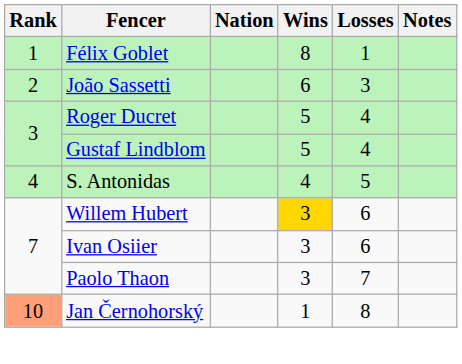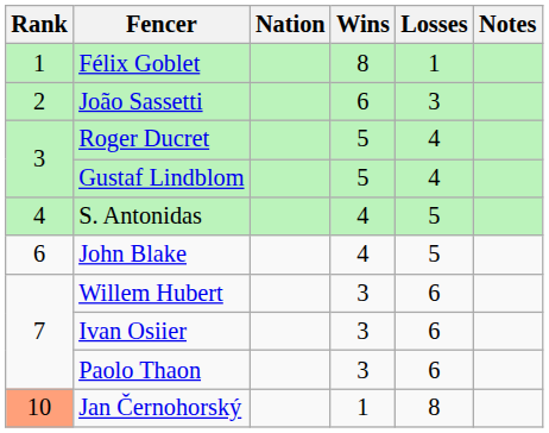+ row: 6 | John Blake | 4 | 5
Willem Hubert | Wins: gold background -> no background
Paolo Thaon | Losses: 7 -> 6
